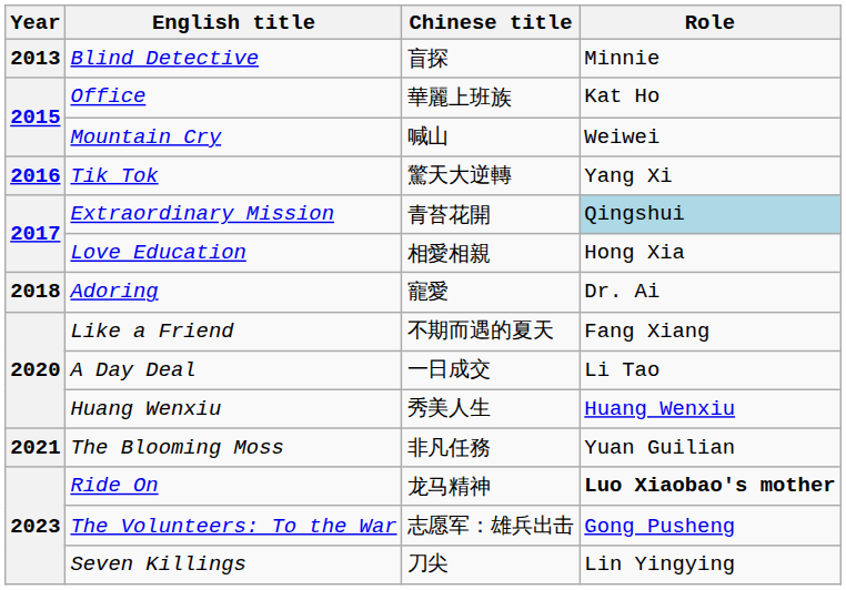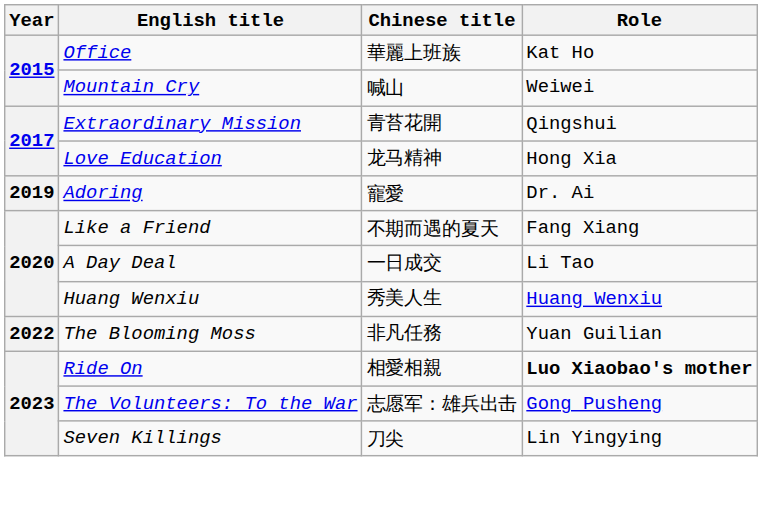- row: 2013 | Blind Detective | 盲探 | Minnie
- row: 2016 | Tik Tok | 驚天大逆轉 | Yang Xi
Extraordinary Mission | Role: lightblue background -> no background
Love Education | Chinese title: 相愛相親 -> 龙马精神
Adoring | Year: 2018 -> 2019
The Blooming Moss | Year: 2021 -> 2022
Ride On | Chinese title: 龙马精神 -> 相愛相親
